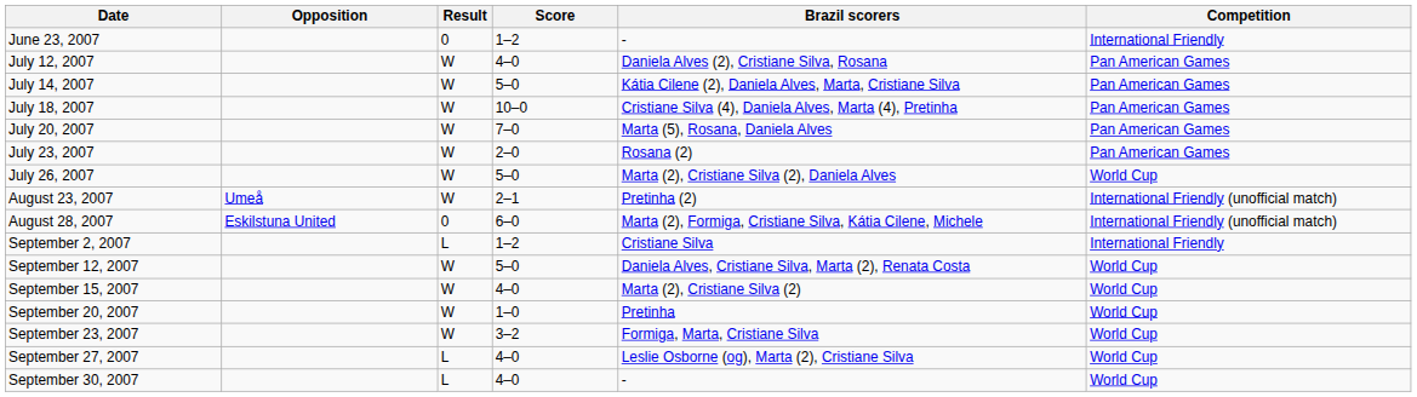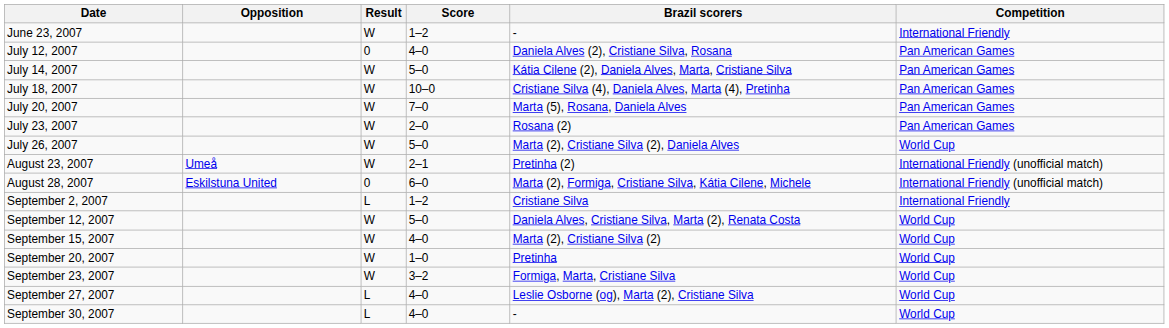June 23, 2007 | Result: 0 -> W
July 12, 2007 | Result: W -> 0
